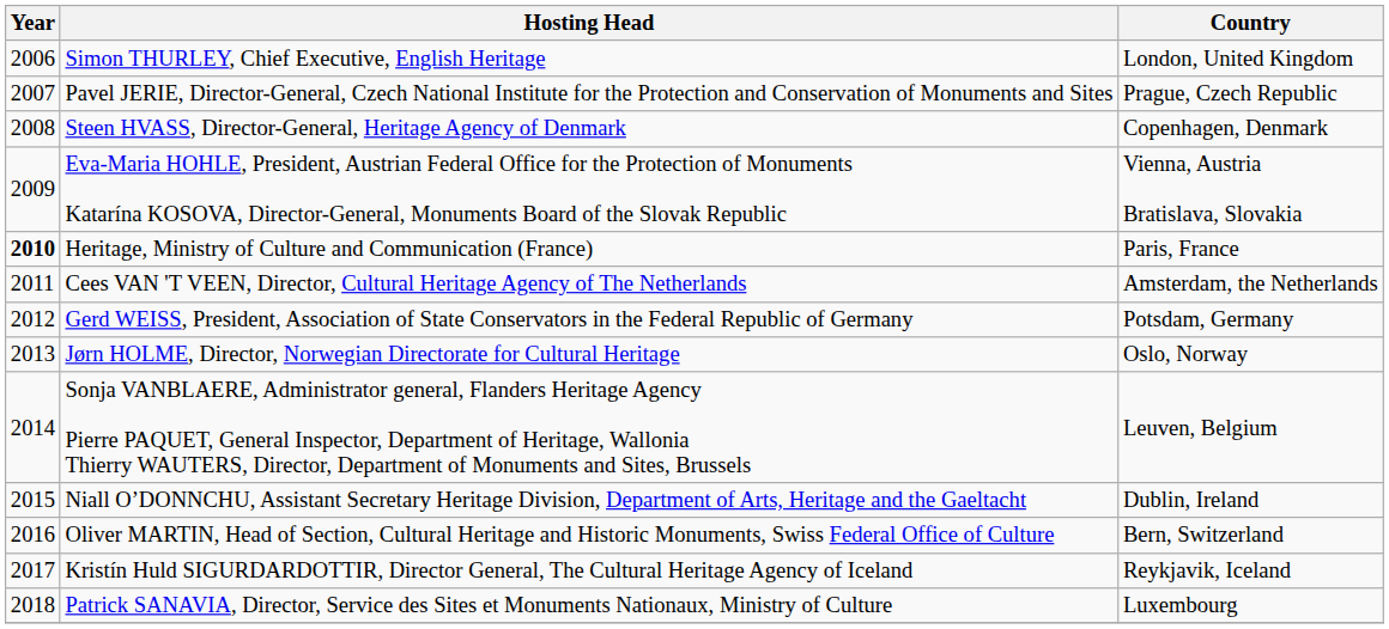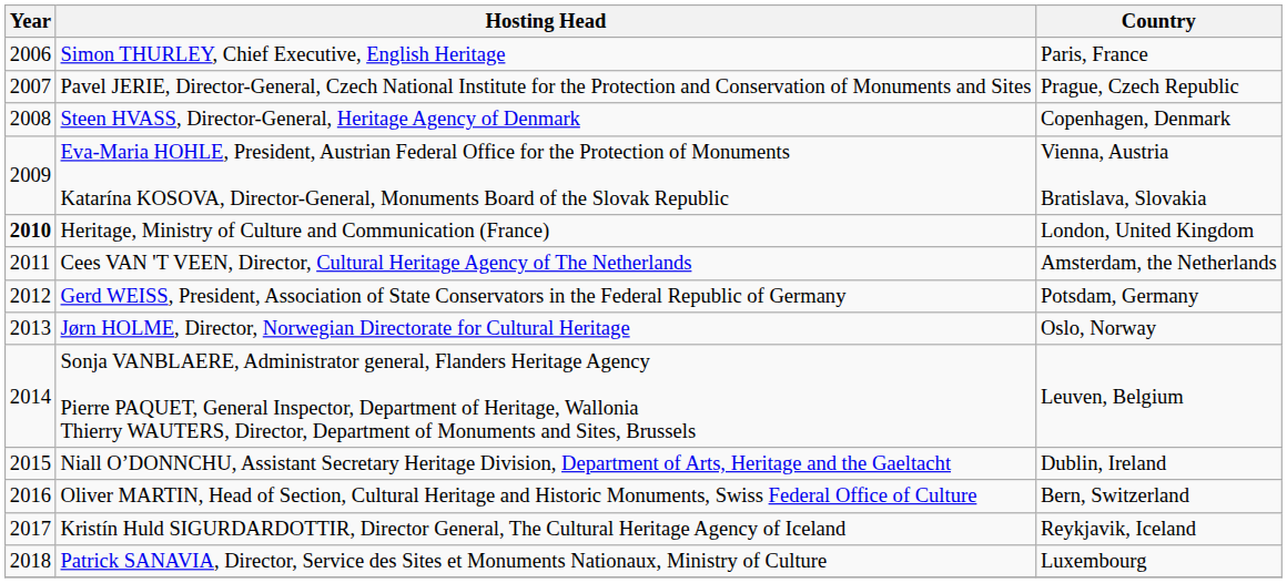Simon THURLEY, Chief Executive, English Heritage | Country: London, United Kingdom -> Paris, France
Heritage, Ministry of Culture and Communication (France) | Country: Paris, France -> London, United Kingdom
